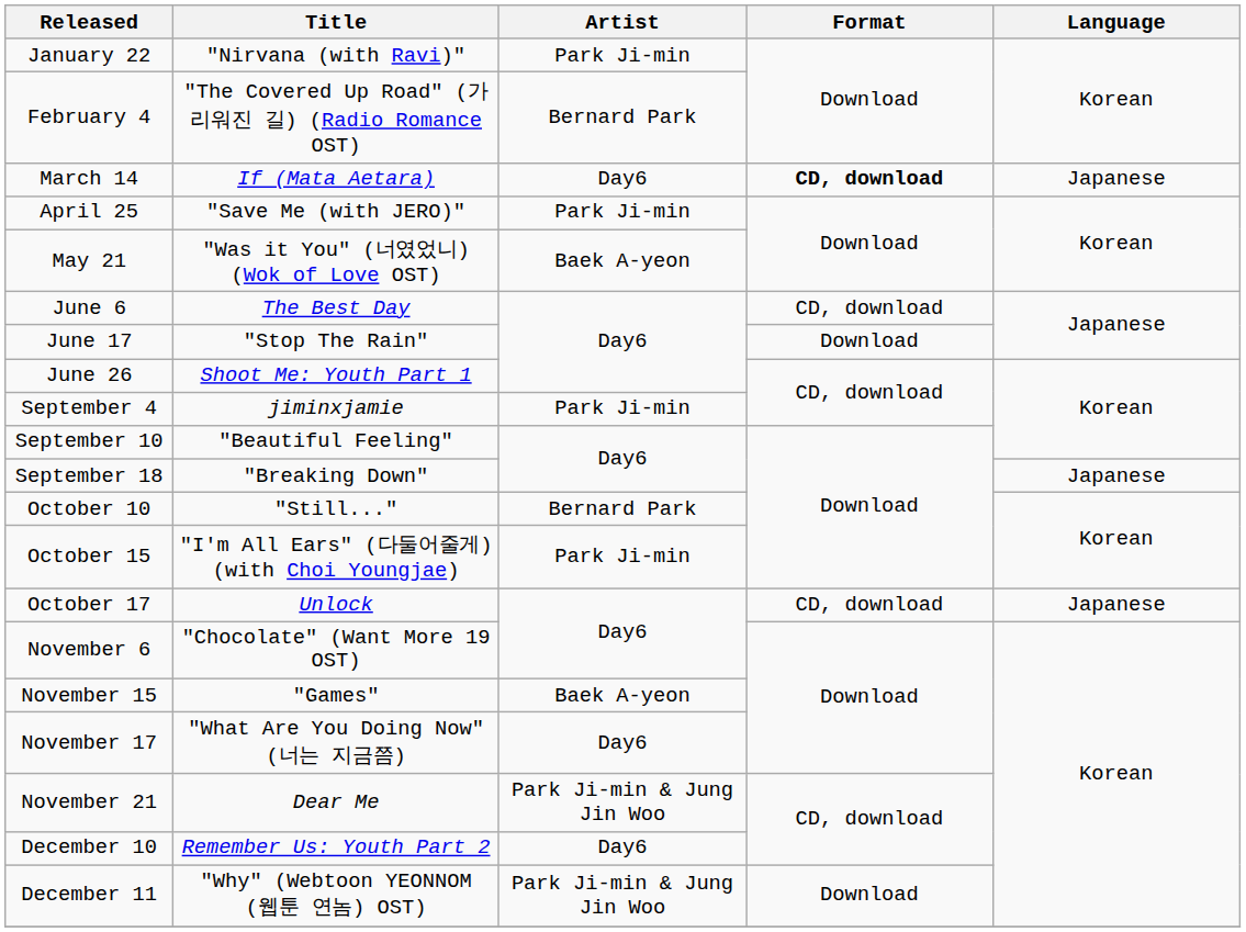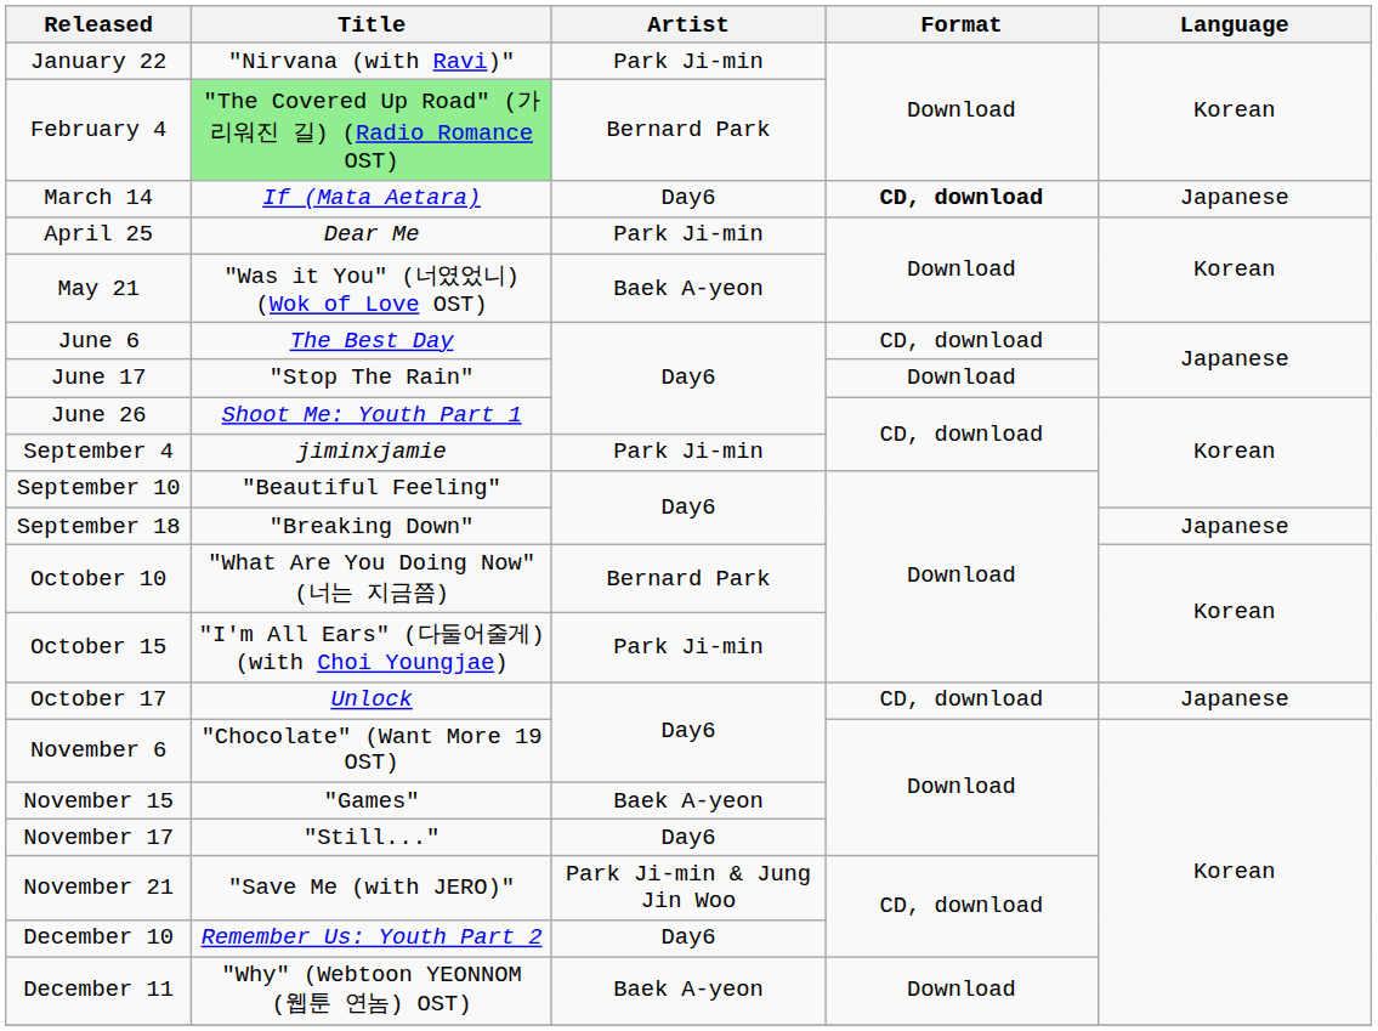February 4 | Title: no background -> lightgreen background
April 25 | Title: "Save Me (with JERO)" -> Dear Me
October 10 | Title: "Still..." -> "What Are You Doing Now" (너는 지금쯤)
November 17 | Title: "What Are You Doing Now" (너는 지금쯤) -> "Still..."
November 21 | Title: Dear Me -> "Save Me (with JERO)"
December 11 | Artist: Park Ji-min & Jung Jin Woo -> Baek A-yeon
